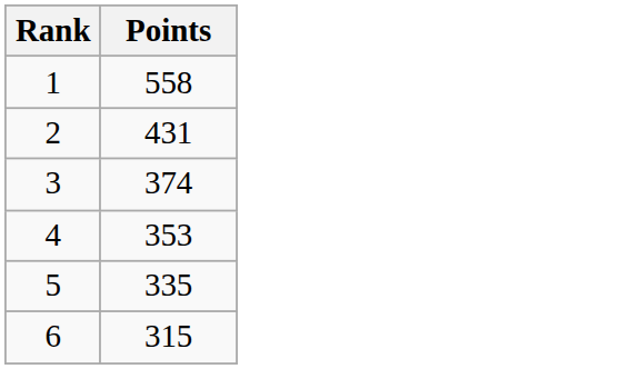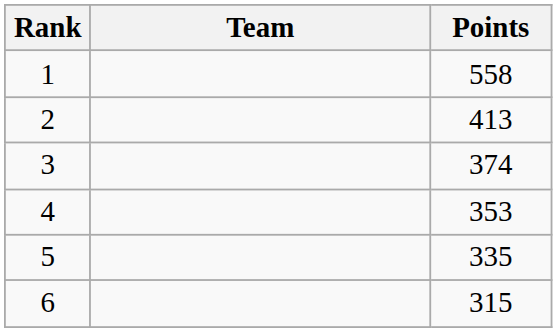+ column: Team
2 | Points: 431 -> 413
